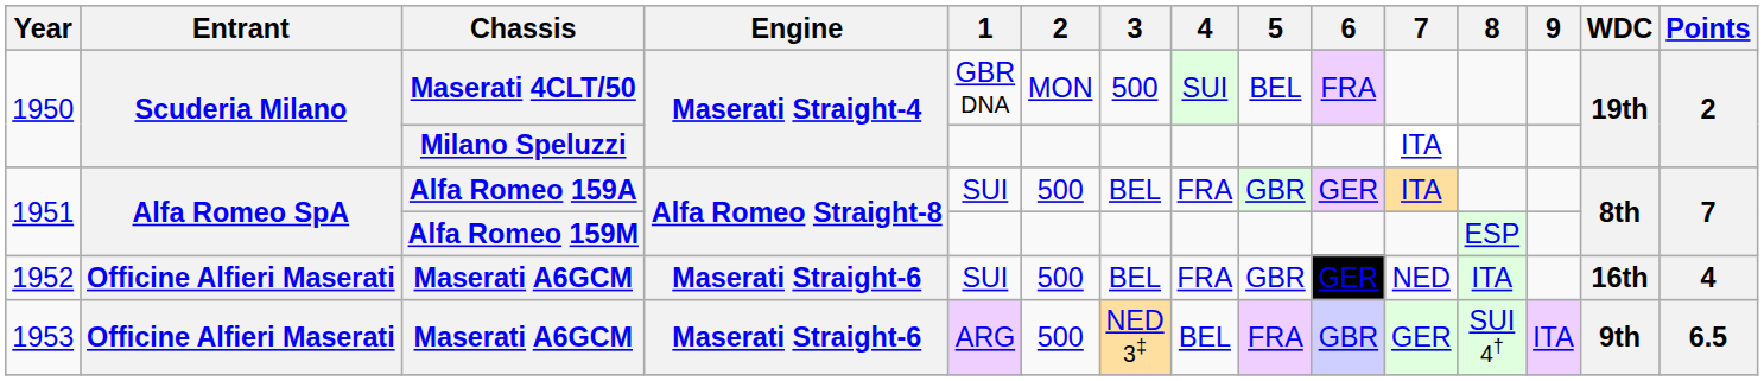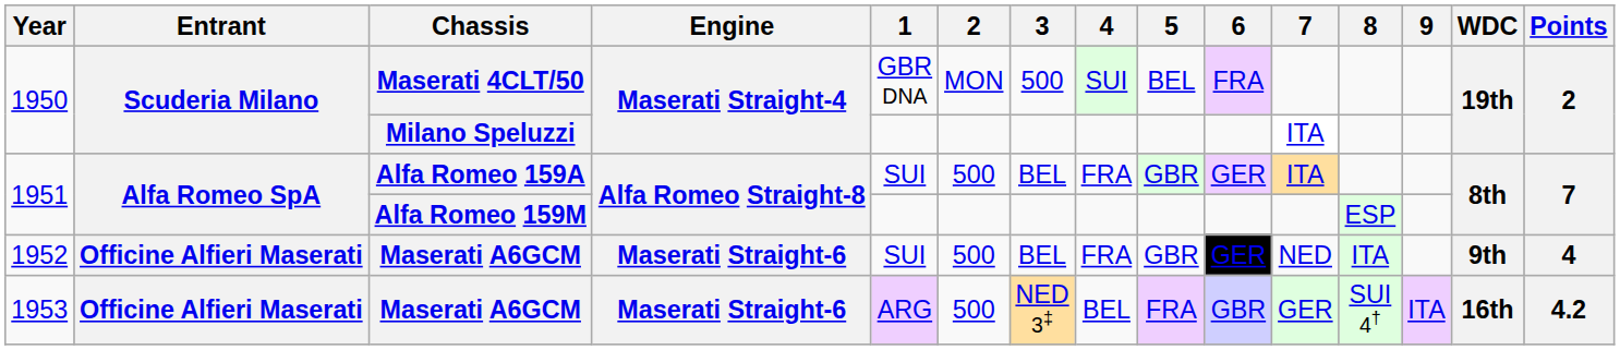1952 / Maserati A6GCM | WDC: 16th -> 9th
1953 / Maserati A6GCM | WDC: 9th -> 16th
1953 / Maserati A6GCM | Points: 6.5 -> 4.2
